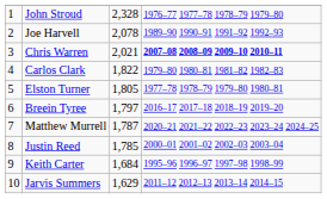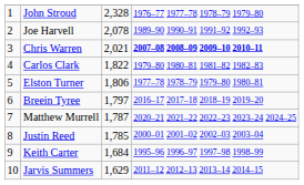Elston Turner | column 3: 1,805 -> 1,806
